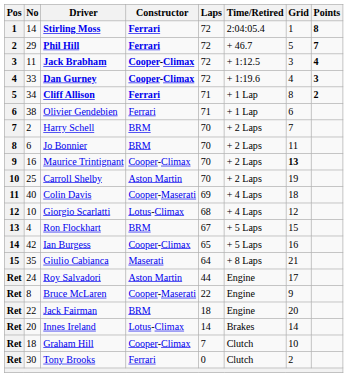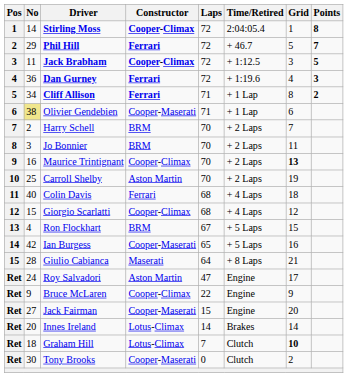Stirling Moss | Constructor: Ferrari -> Cooper-Climax
Jack Brabham | Points: 4 -> 5
Dan Gurney | No: 33 -> 36
Dan Gurney | Constructor: Cooper-Climax -> Ferrari
Olivier Gendebien | No: no background -> khaki background
Olivier Gendebien | Constructor: Ferrari -> Cooper-Maserati
Jo Bonnier | No: 6 -> 3
Colin Davis | Constructor: Cooper-Maserati -> Ferrari
Colin Davis | Laps: 69 -> 68
Giorgio Scarlatti | No: 10 -> 15
Giorgio Scarlatti | Constructor: Lotus-Climax -> Cooper-Climax
Ian Burgess | Constructor: Cooper-Climax -> Cooper-Maserati
Giulio Cabianca | No: 35 -> 28
Roy Salvadori | Laps: 44 -> 47
Bruce McLaren | No: 8 -> 9
Bruce McLaren | Constructor: Cooper-Maserati -> Cooper-Climax
Jack Fairman | No: 22 -> 27
Jack Fairman | Constructor: BRM -> Cooper-Maserati
Jack Fairman | Laps: 18 -> 15
Graham Hill | Constructor: Cooper-Climax -> Lotus-Climax
Graham Hill | Grid: normal -> bold
Tony Brooks | Constructor: Ferrari -> Cooper-Maserati
